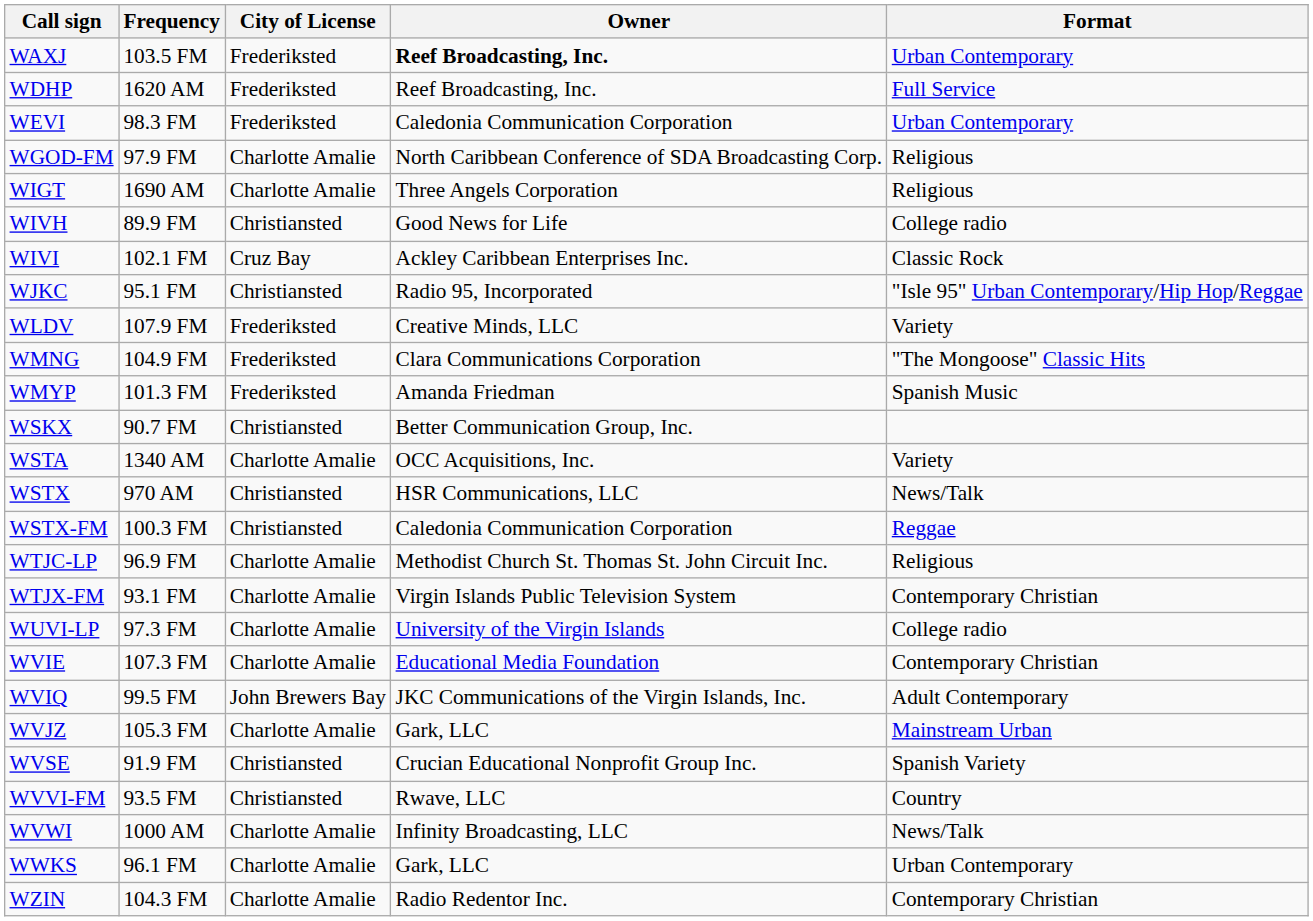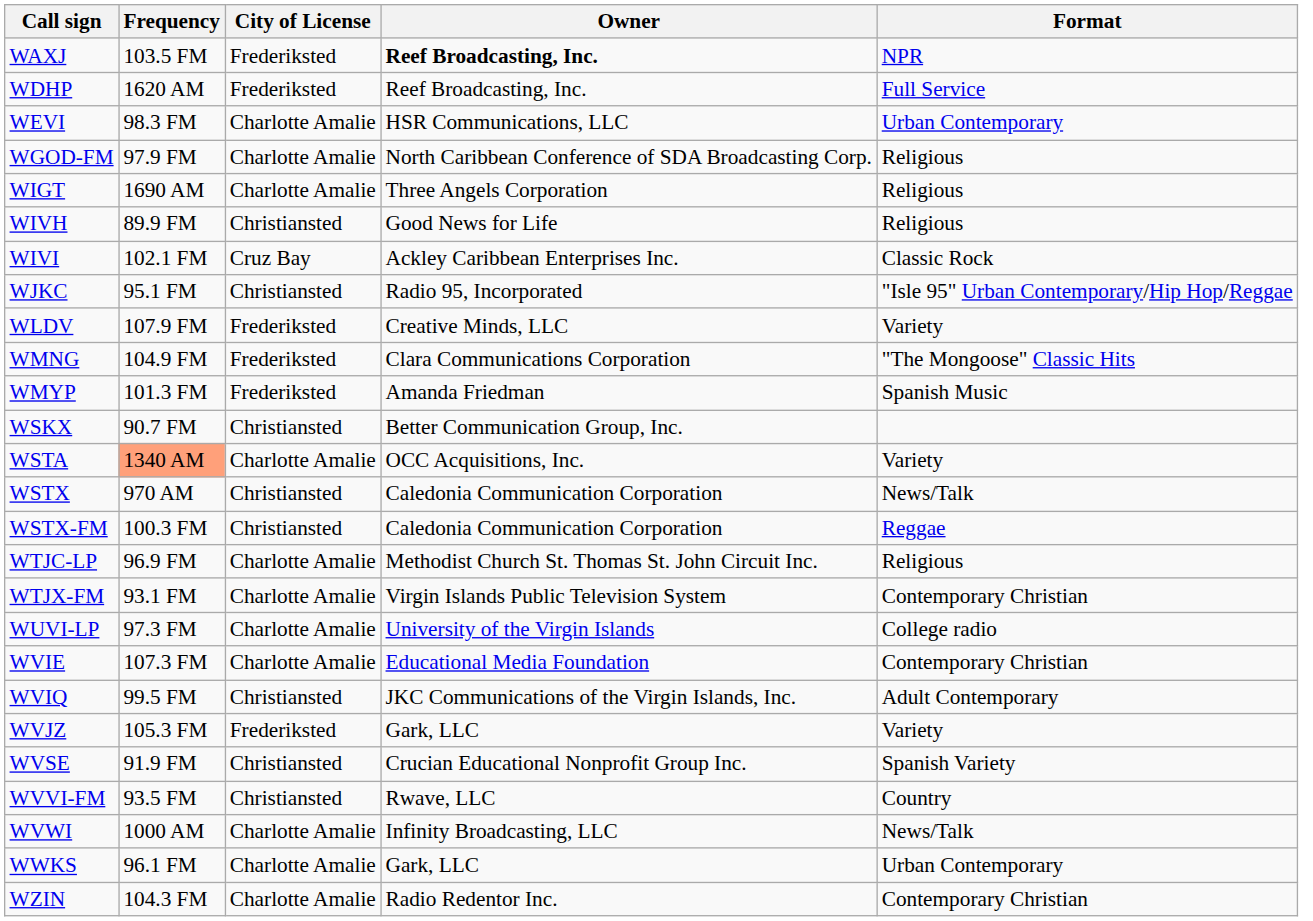WAXJ | Format: Urban Contemporary -> NPR
WEVI | City of License: Frederiksted -> Charlotte Amalie
WEVI | Owner: Caledonia Communication Corporation -> HSR Communications, LLC
WIVH | Format: College radio -> Religious
WSTA | Frequency: no background -> lightsalmon background
WSTX | Owner: HSR Communications, LLC -> Caledonia Communication Corporation
WVIQ | City of License: John Brewers Bay -> Christiansted
WVJZ | City of License: Charlotte Amalie -> Frederiksted
WVJZ | Format: Mainstream Urban -> Variety
